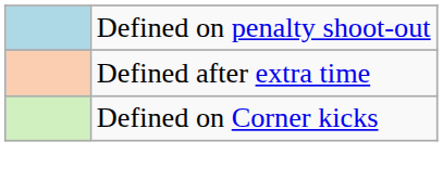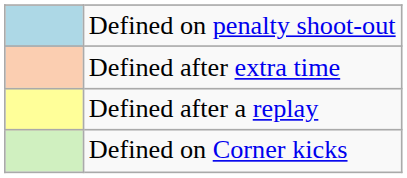+ row: Defined after a replay
